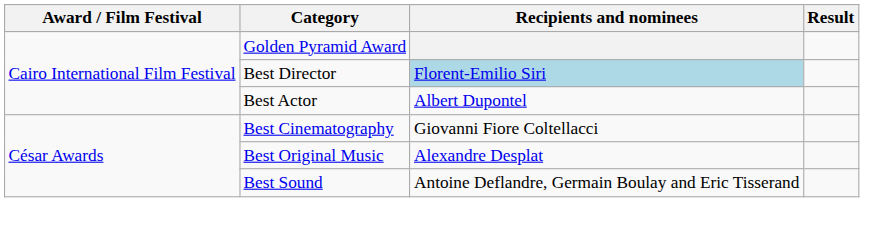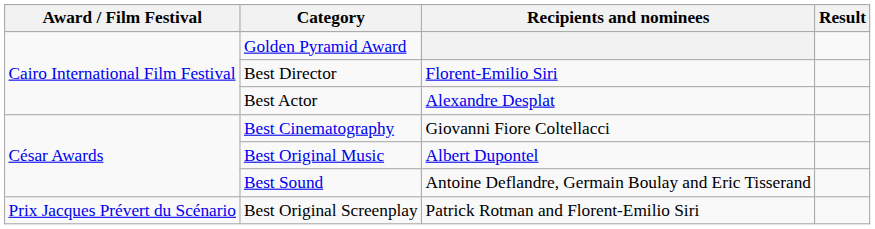Best Director | Recipients and nominees: lightblue background -> no background
Best Actor | Recipients and nominees: Albert Dupontel -> Alexandre Desplat
Best Original Music | Recipients and nominees: Alexandre Desplat -> Albert Dupontel
+ row: Prix Jacques Prévert du Scénario | Best Original Screenplay | Patrick Rotman and Florent-Emilio Siri
